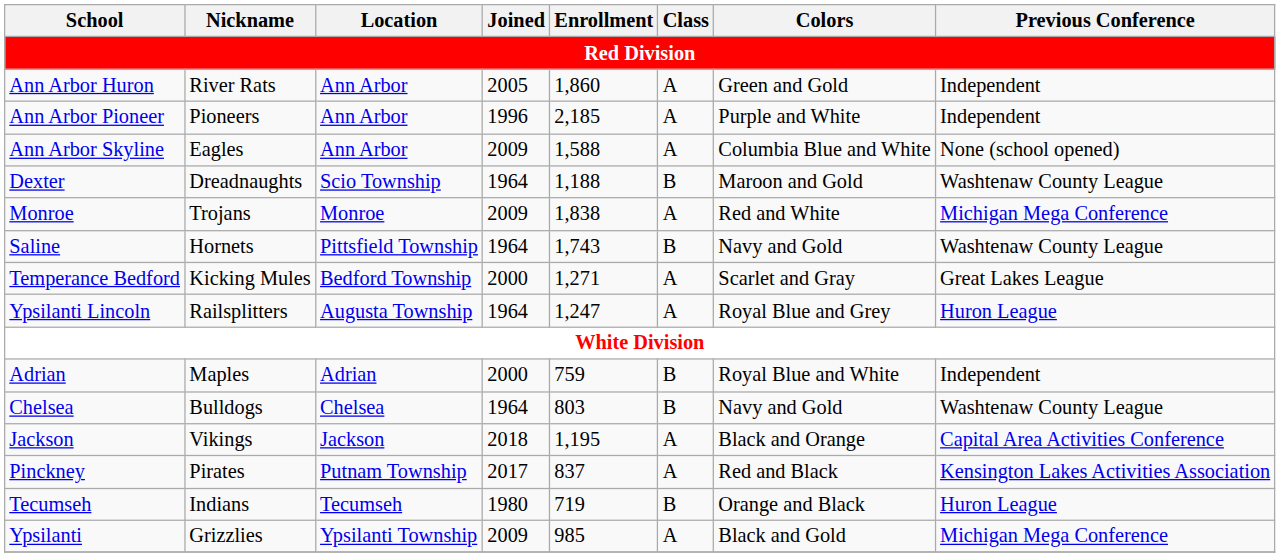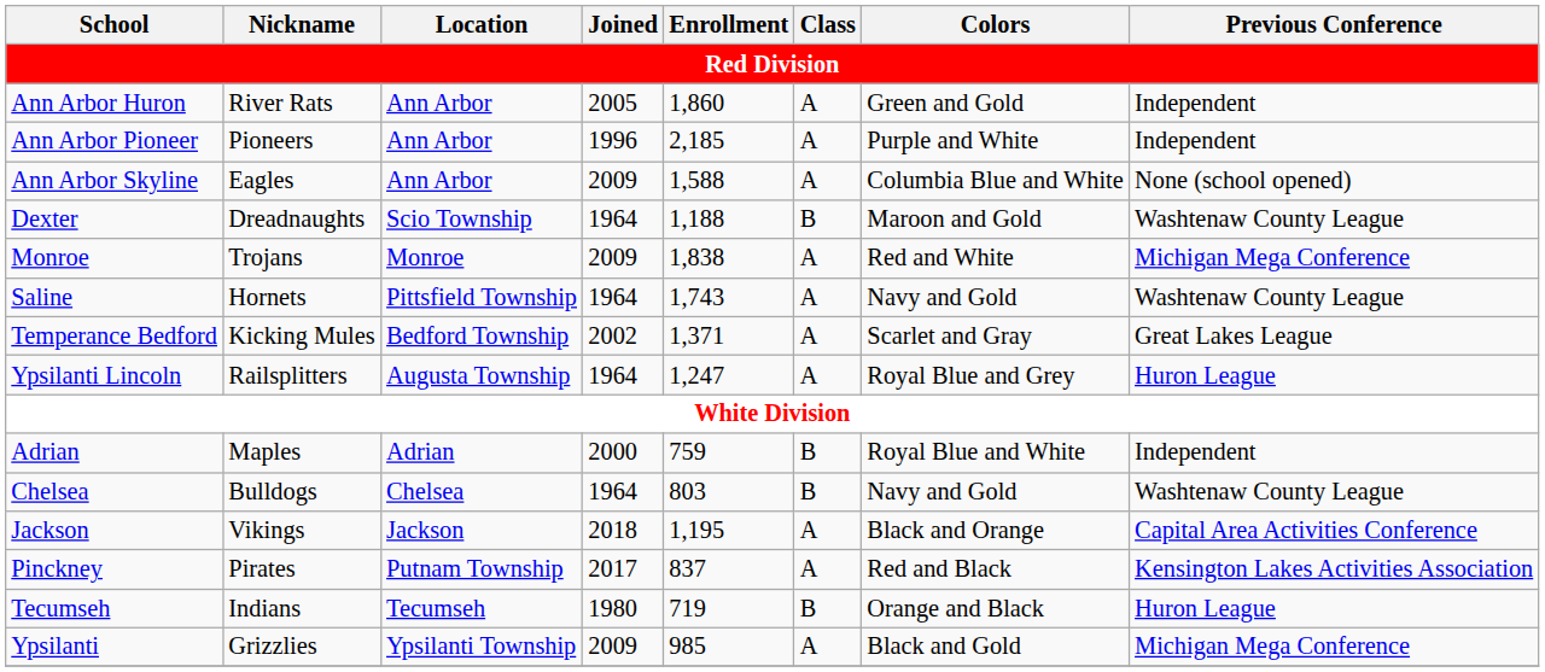Saline | Class: B -> A
Temperance Bedford | Joined: 2000 -> 2002
Temperance Bedford | Enrollment: 1,271 -> 1,371
